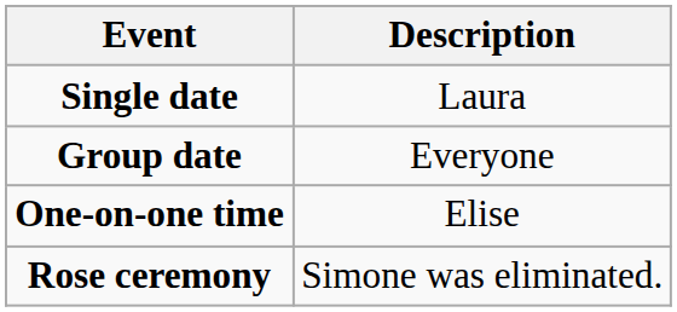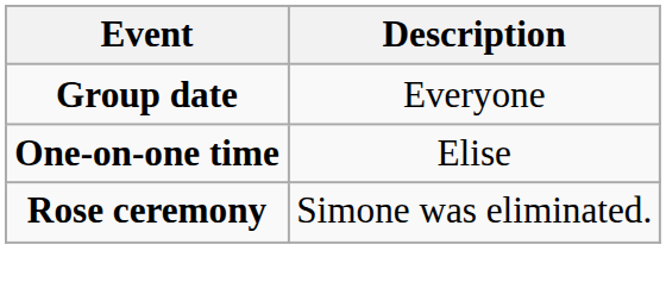- row: Single date | Laura
